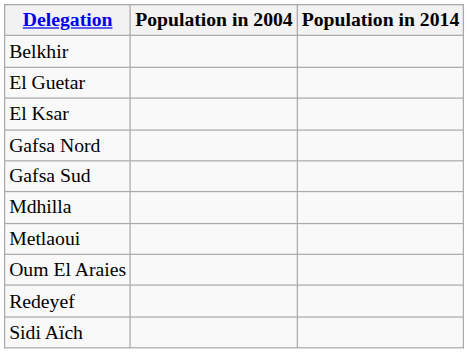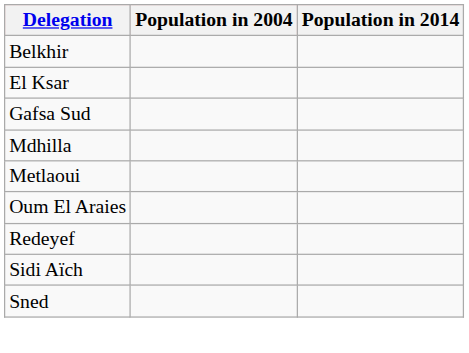- row: El Guetar
- row: Gafsa Nord
+ row: Sned
